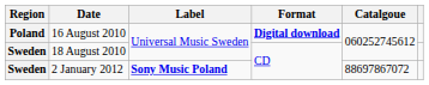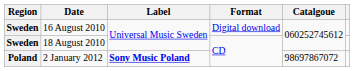16 August 2010 | Region: Poland -> Sweden
16 August 2010 | Format: bold -> normal
2 January 2012 | Region: Sweden -> Poland
2 January 2012 | Catalgoue: 88697867072 -> 98697867072
